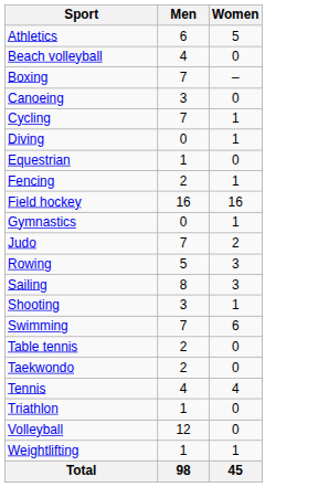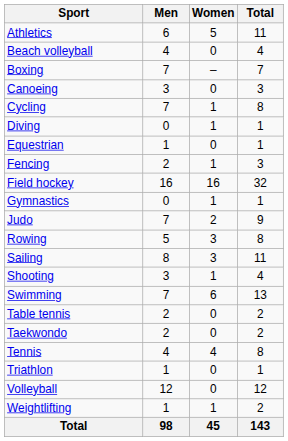+ column: Total | 11 | 4 | 7 | 3 | 8 | 1 | 1 | 3 | 32 | 1 | 9 | 8 | 11 | 4 | 13 | 2 | 2 | 8 | 1 | 12 | 2 | 143
